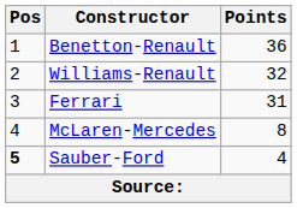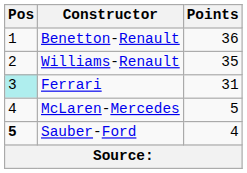Williams-Renault | Points: 32 -> 35
Ferrari | Pos: no background -> paleturquoise background
McLaren-Mercedes | Points: 8 -> 5
